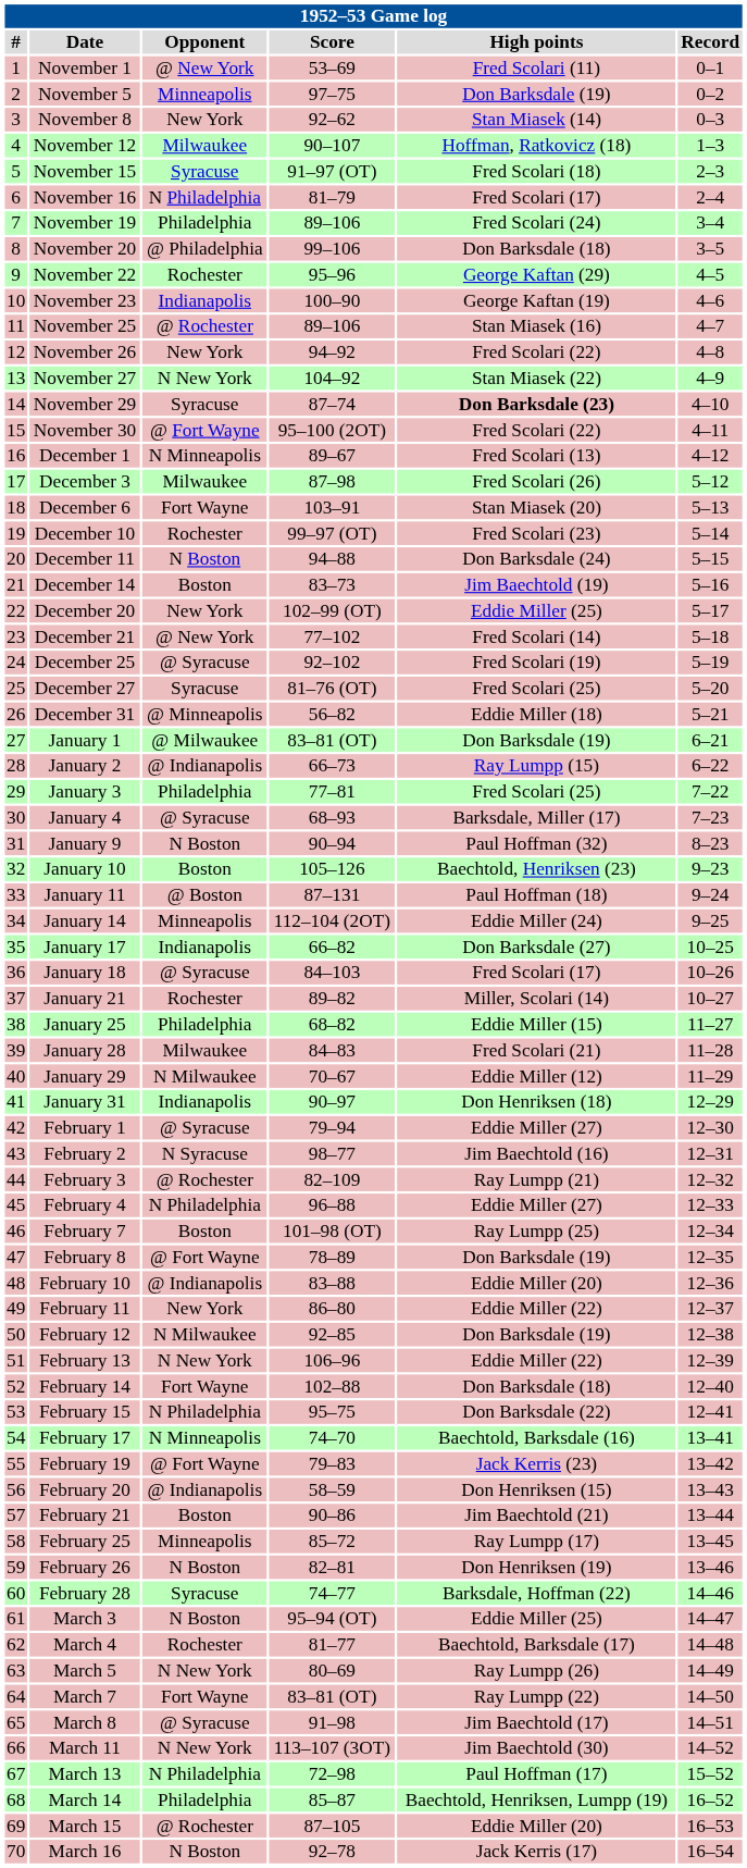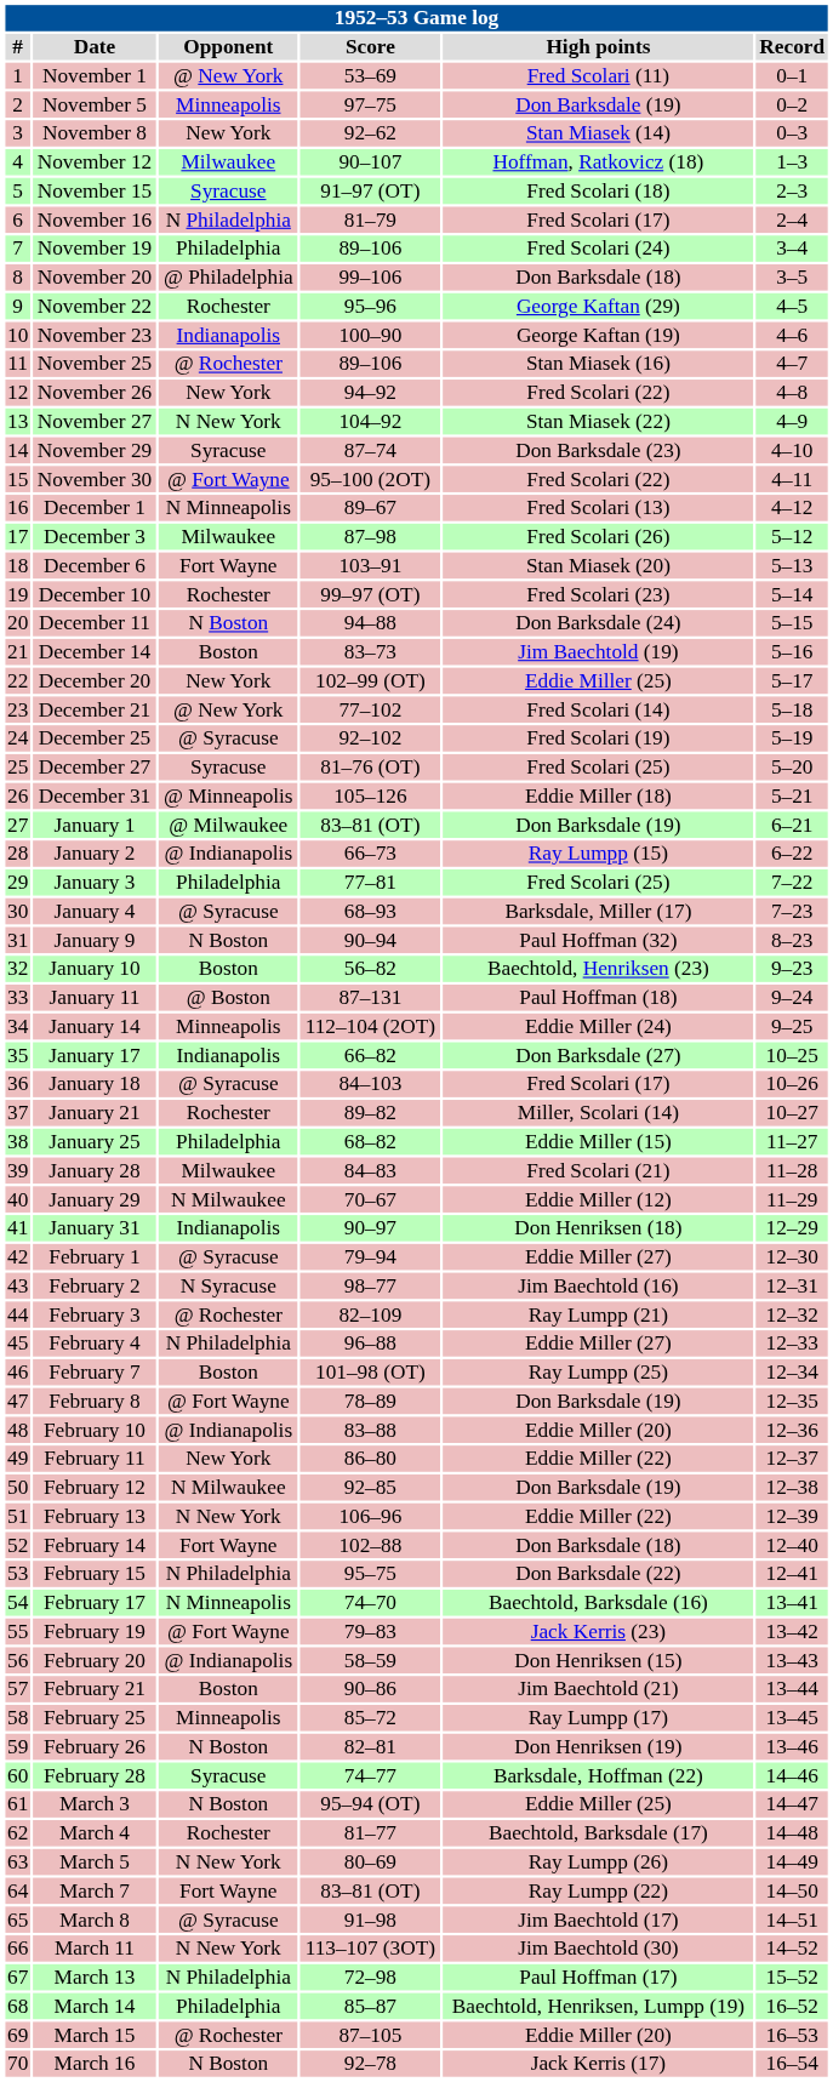November 29 | High points: bold -> normal
December 31 | Score: 56–82 -> 105–126
January 10 | Score: 105–126 -> 56–82
